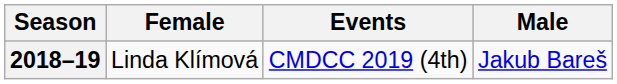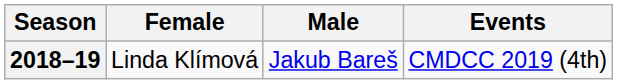columns swapped: Male <-> Events
